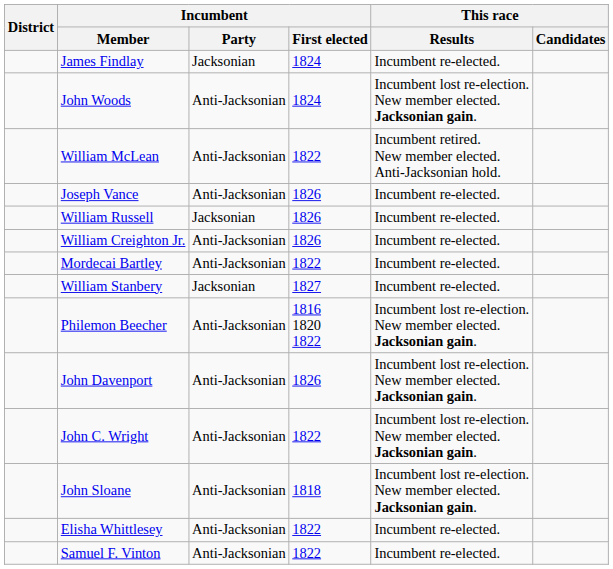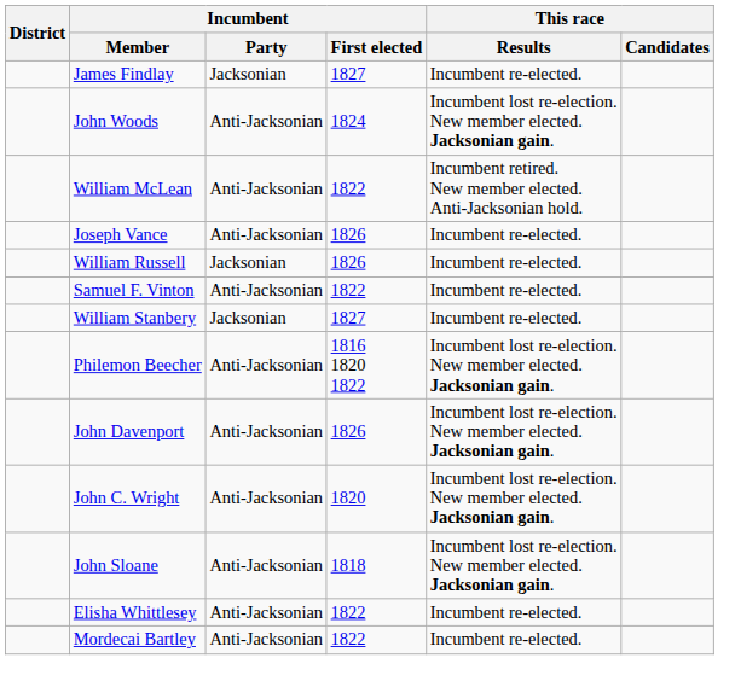James Findlay | Incumbent / First elected: 1824 -> 1827
- row: William Creighton Jr. | Anti-Jacksonian | 1826 | Incumbent re-elected.
rows swapped: Samuel F. Vinton <-> Mordecai Bartley
John C. Wright | Incumbent / First elected: 1822 -> 1820
